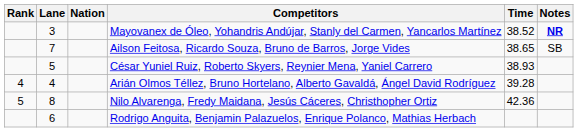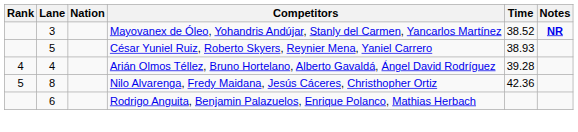- row: 7 | Ailson Feitosa, Ricardo Souza, Bruno de Barros, Jorge Vides | 38.65 | SB
